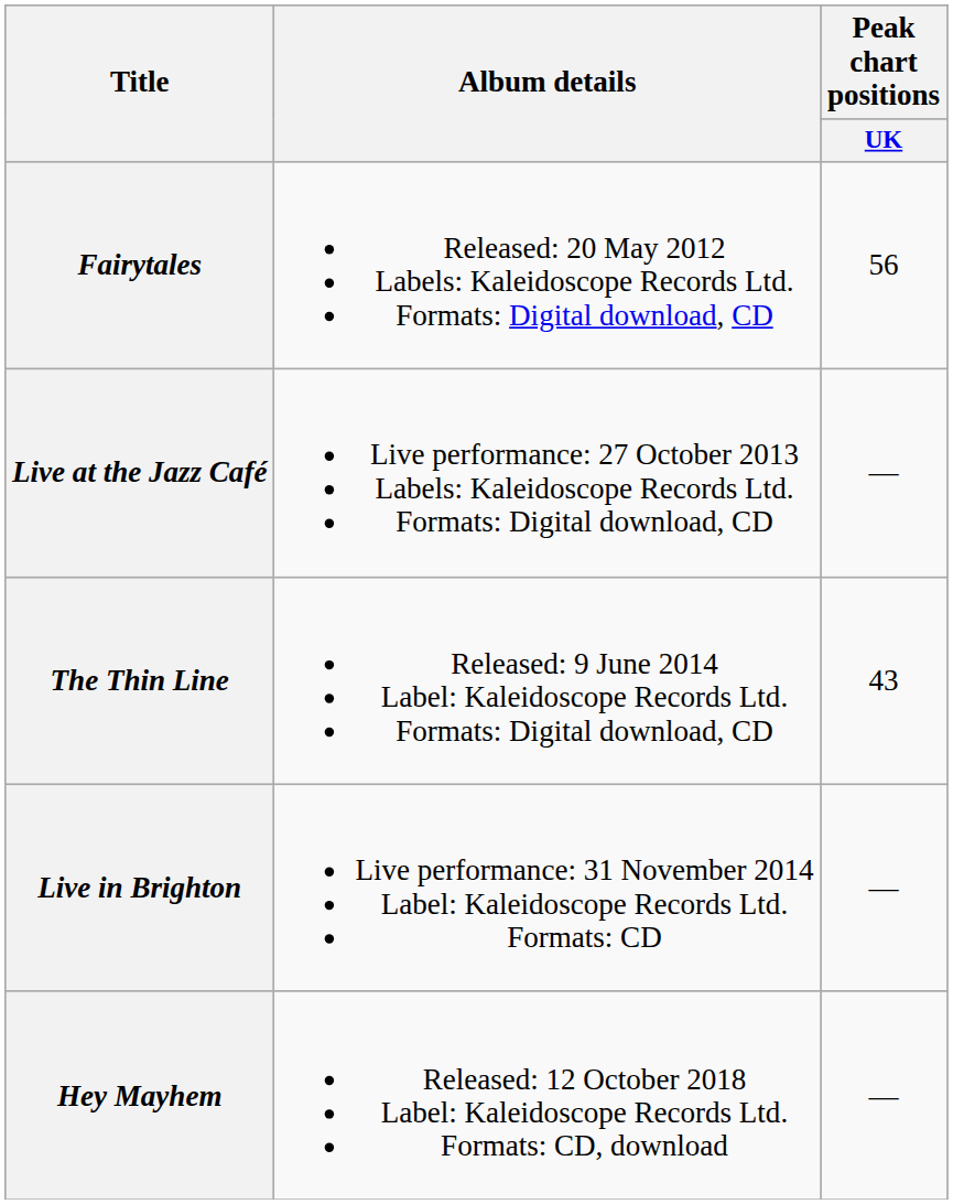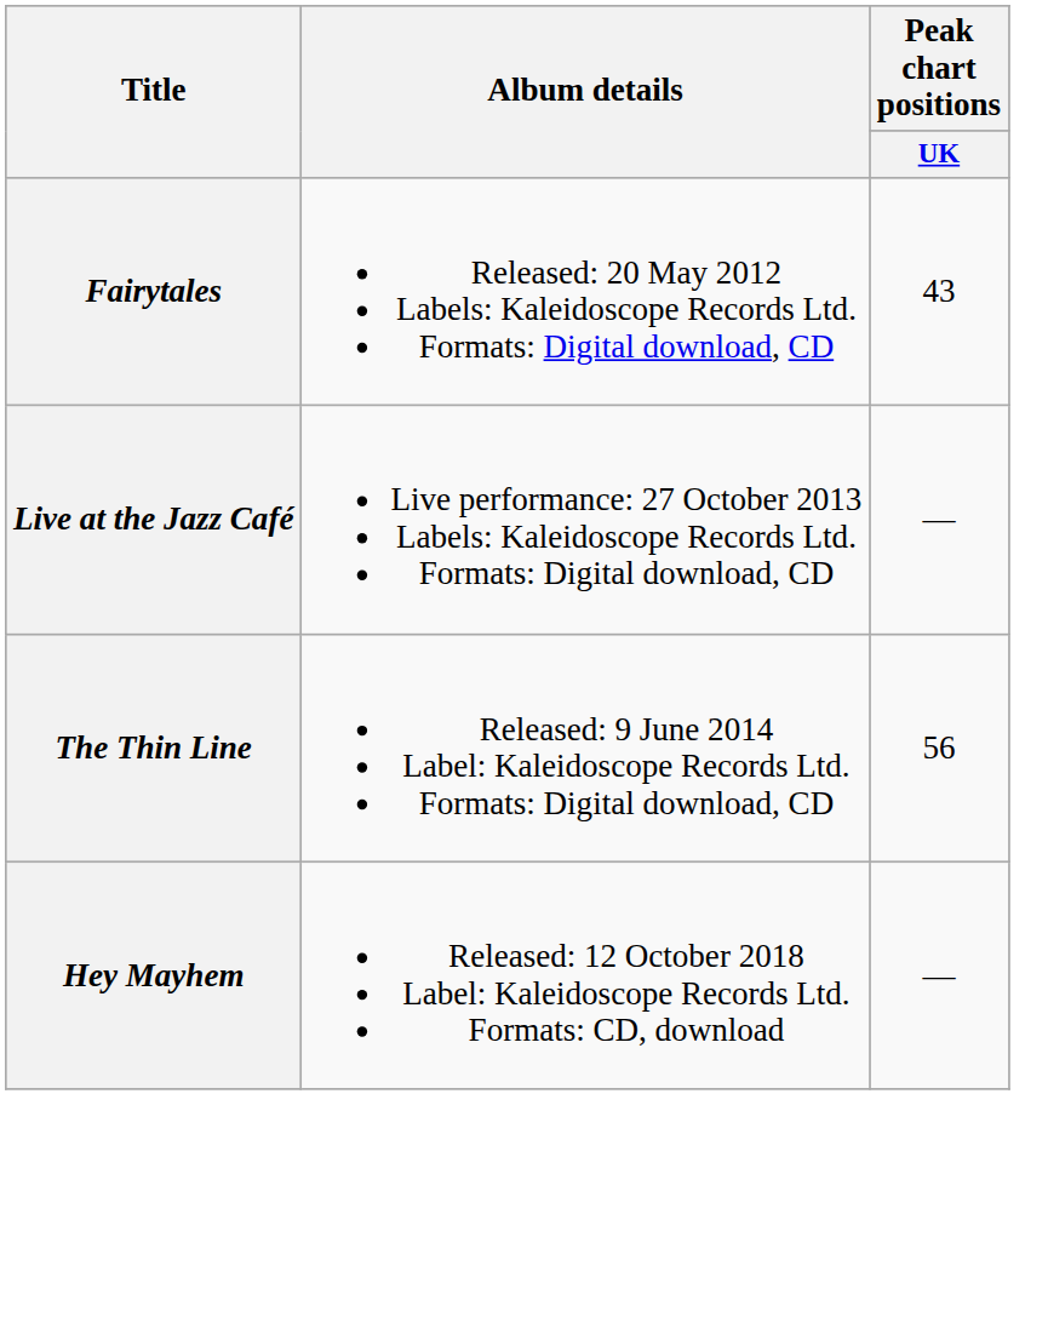Fairytales | Peak chart positions / UK: 56 -> 43
The Thin Line | Peak chart positions / UK: 43 -> 56
- row: Live in Brighton | Live performance: 31 November 2014 Label: Kaleidoscope Records Ltd. Formats: CD | —
